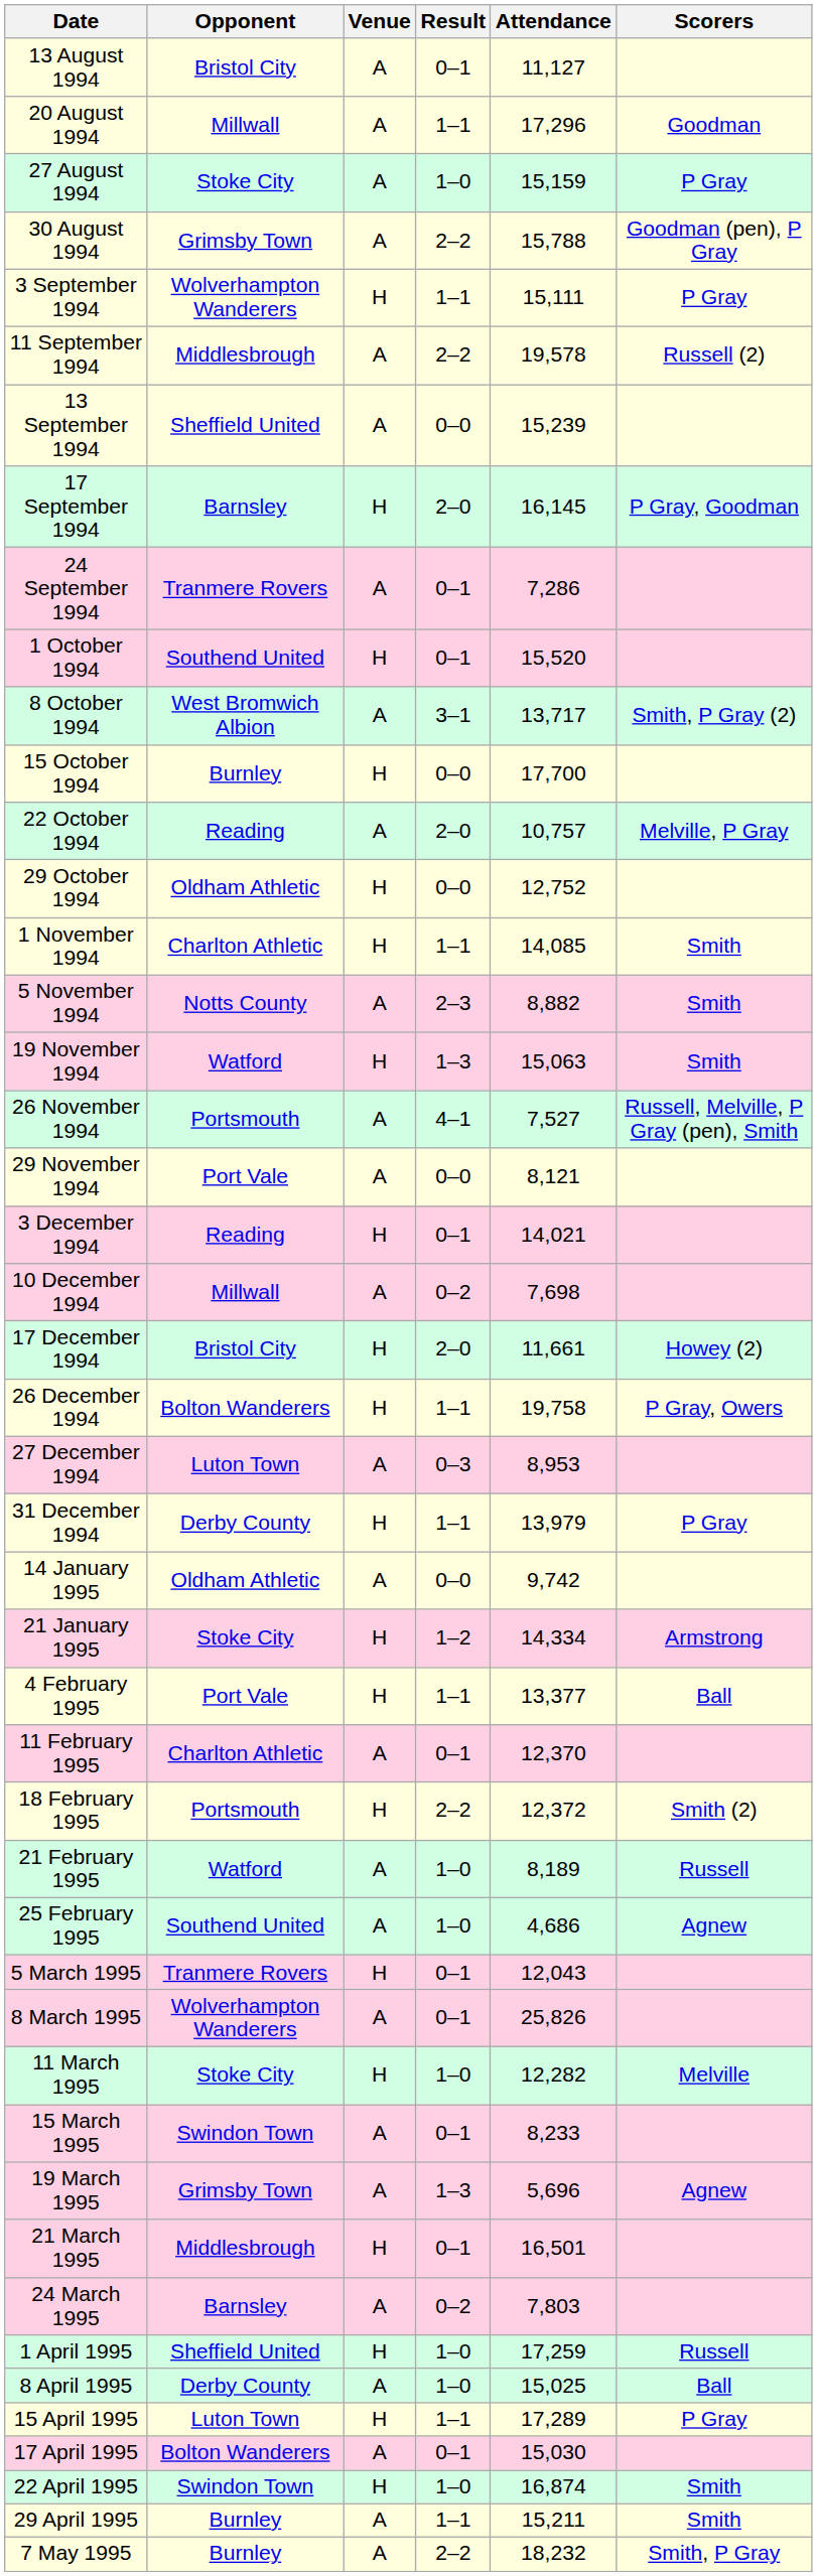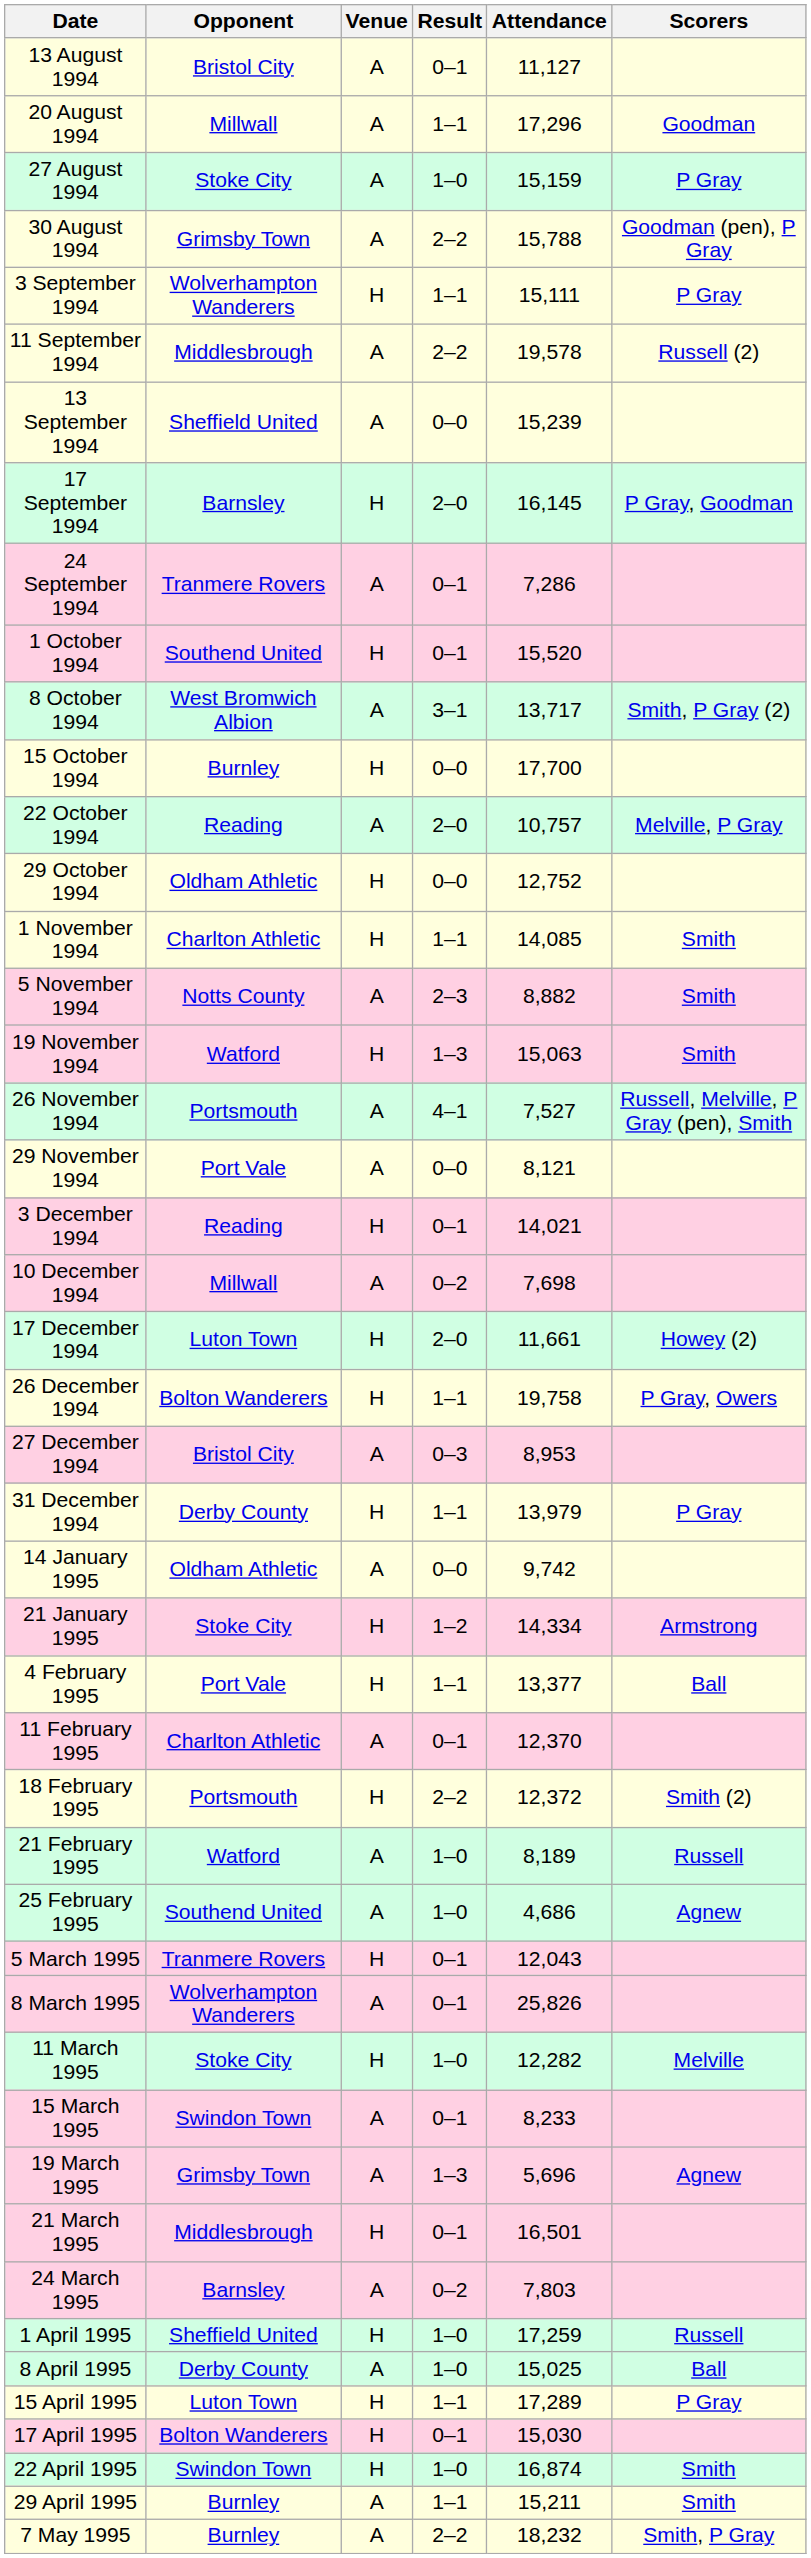17 December 1994 | Opponent: Bristol City -> Luton Town
27 December 1994 | Opponent: Luton Town -> Bristol City
17 April 1995 | Venue: A -> H
